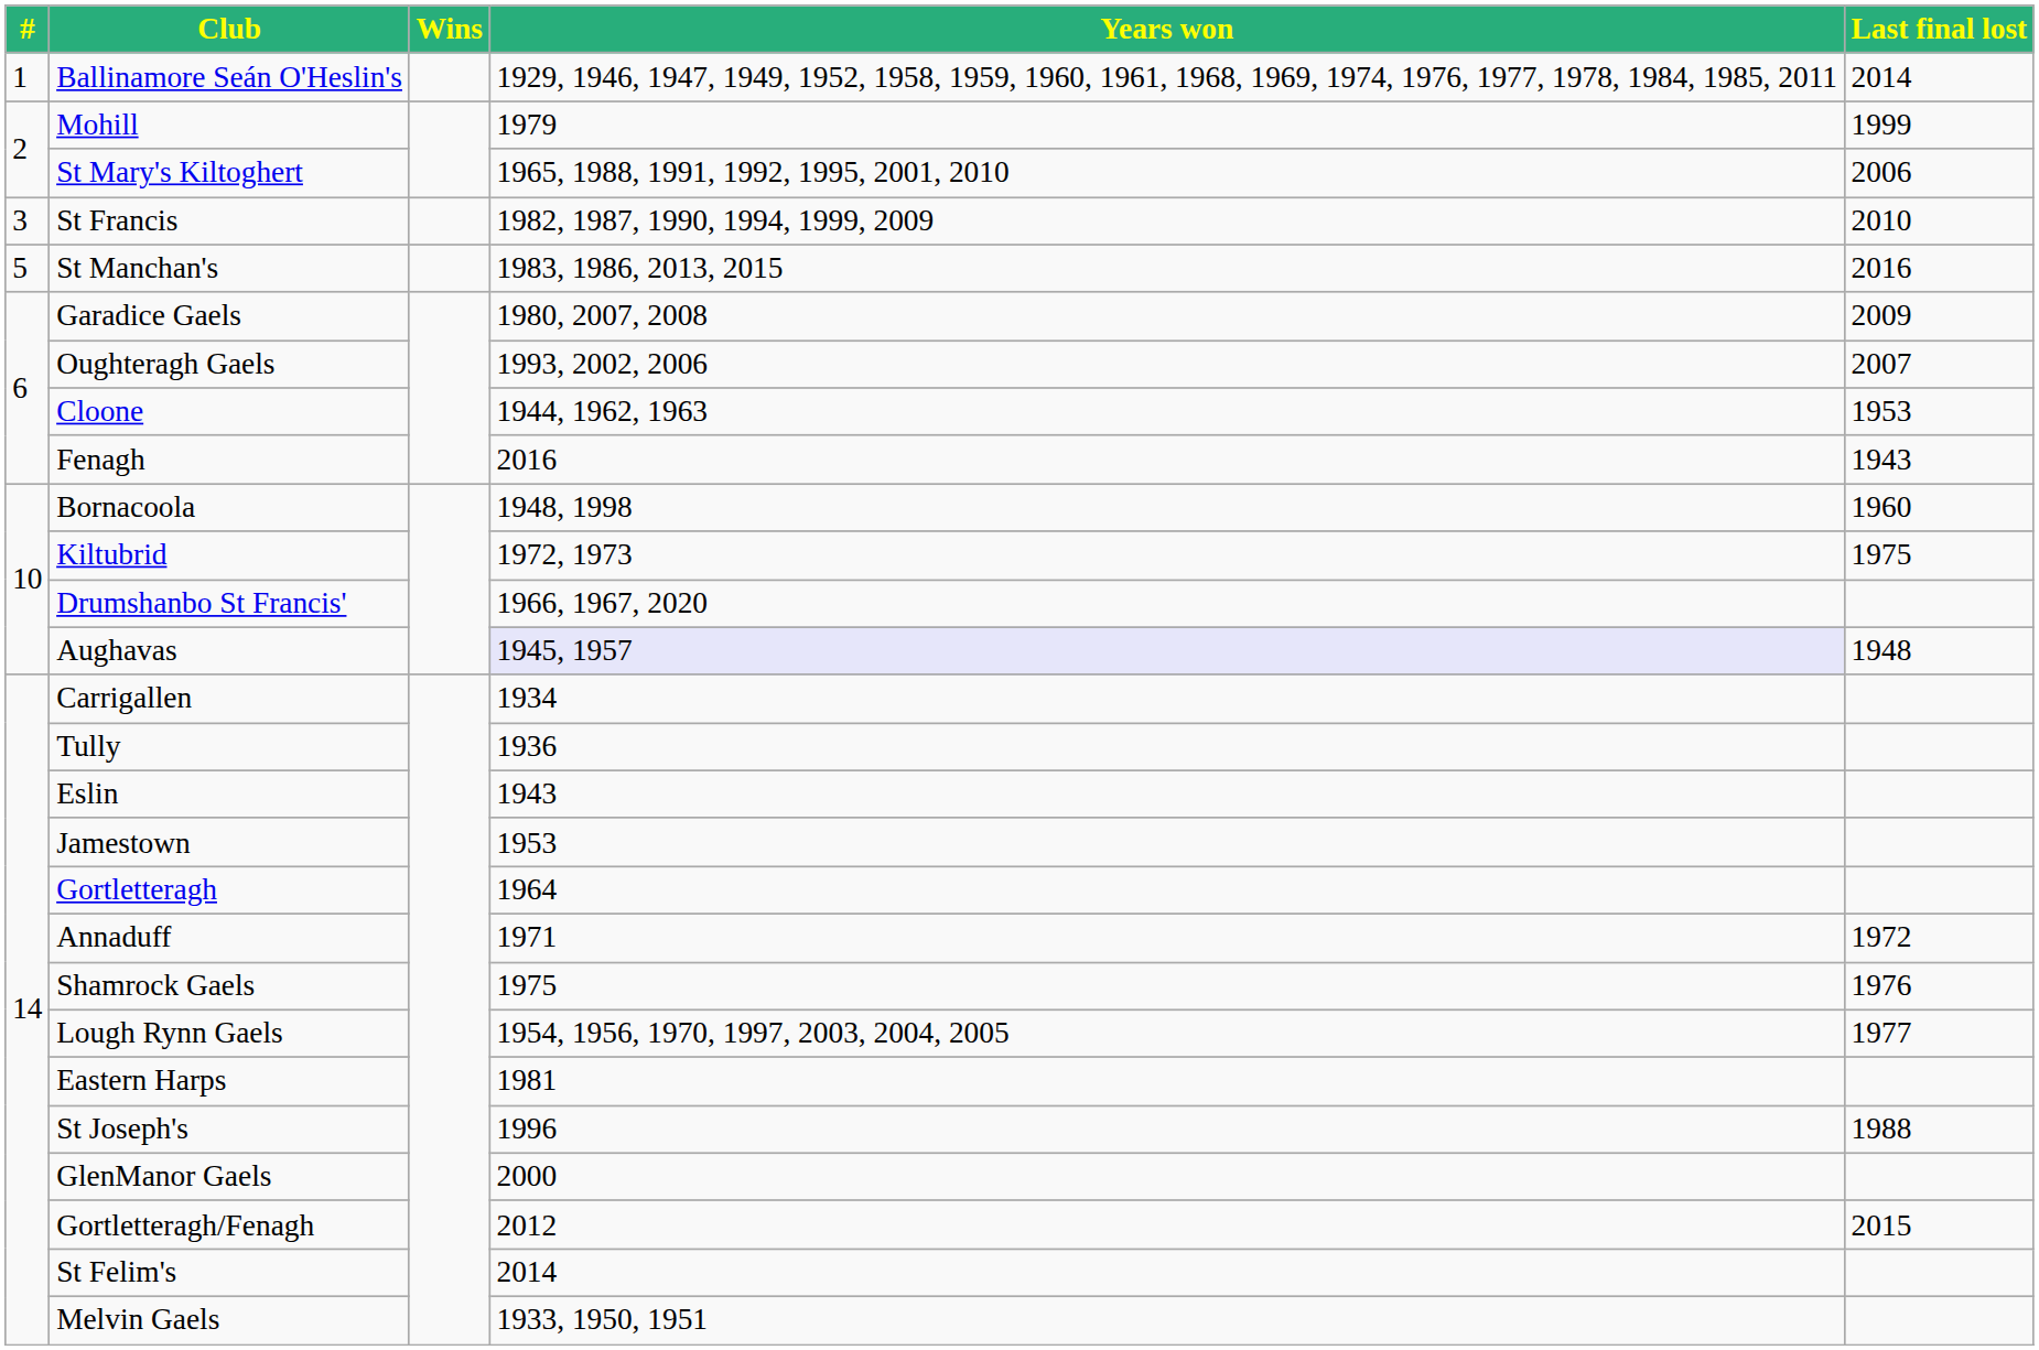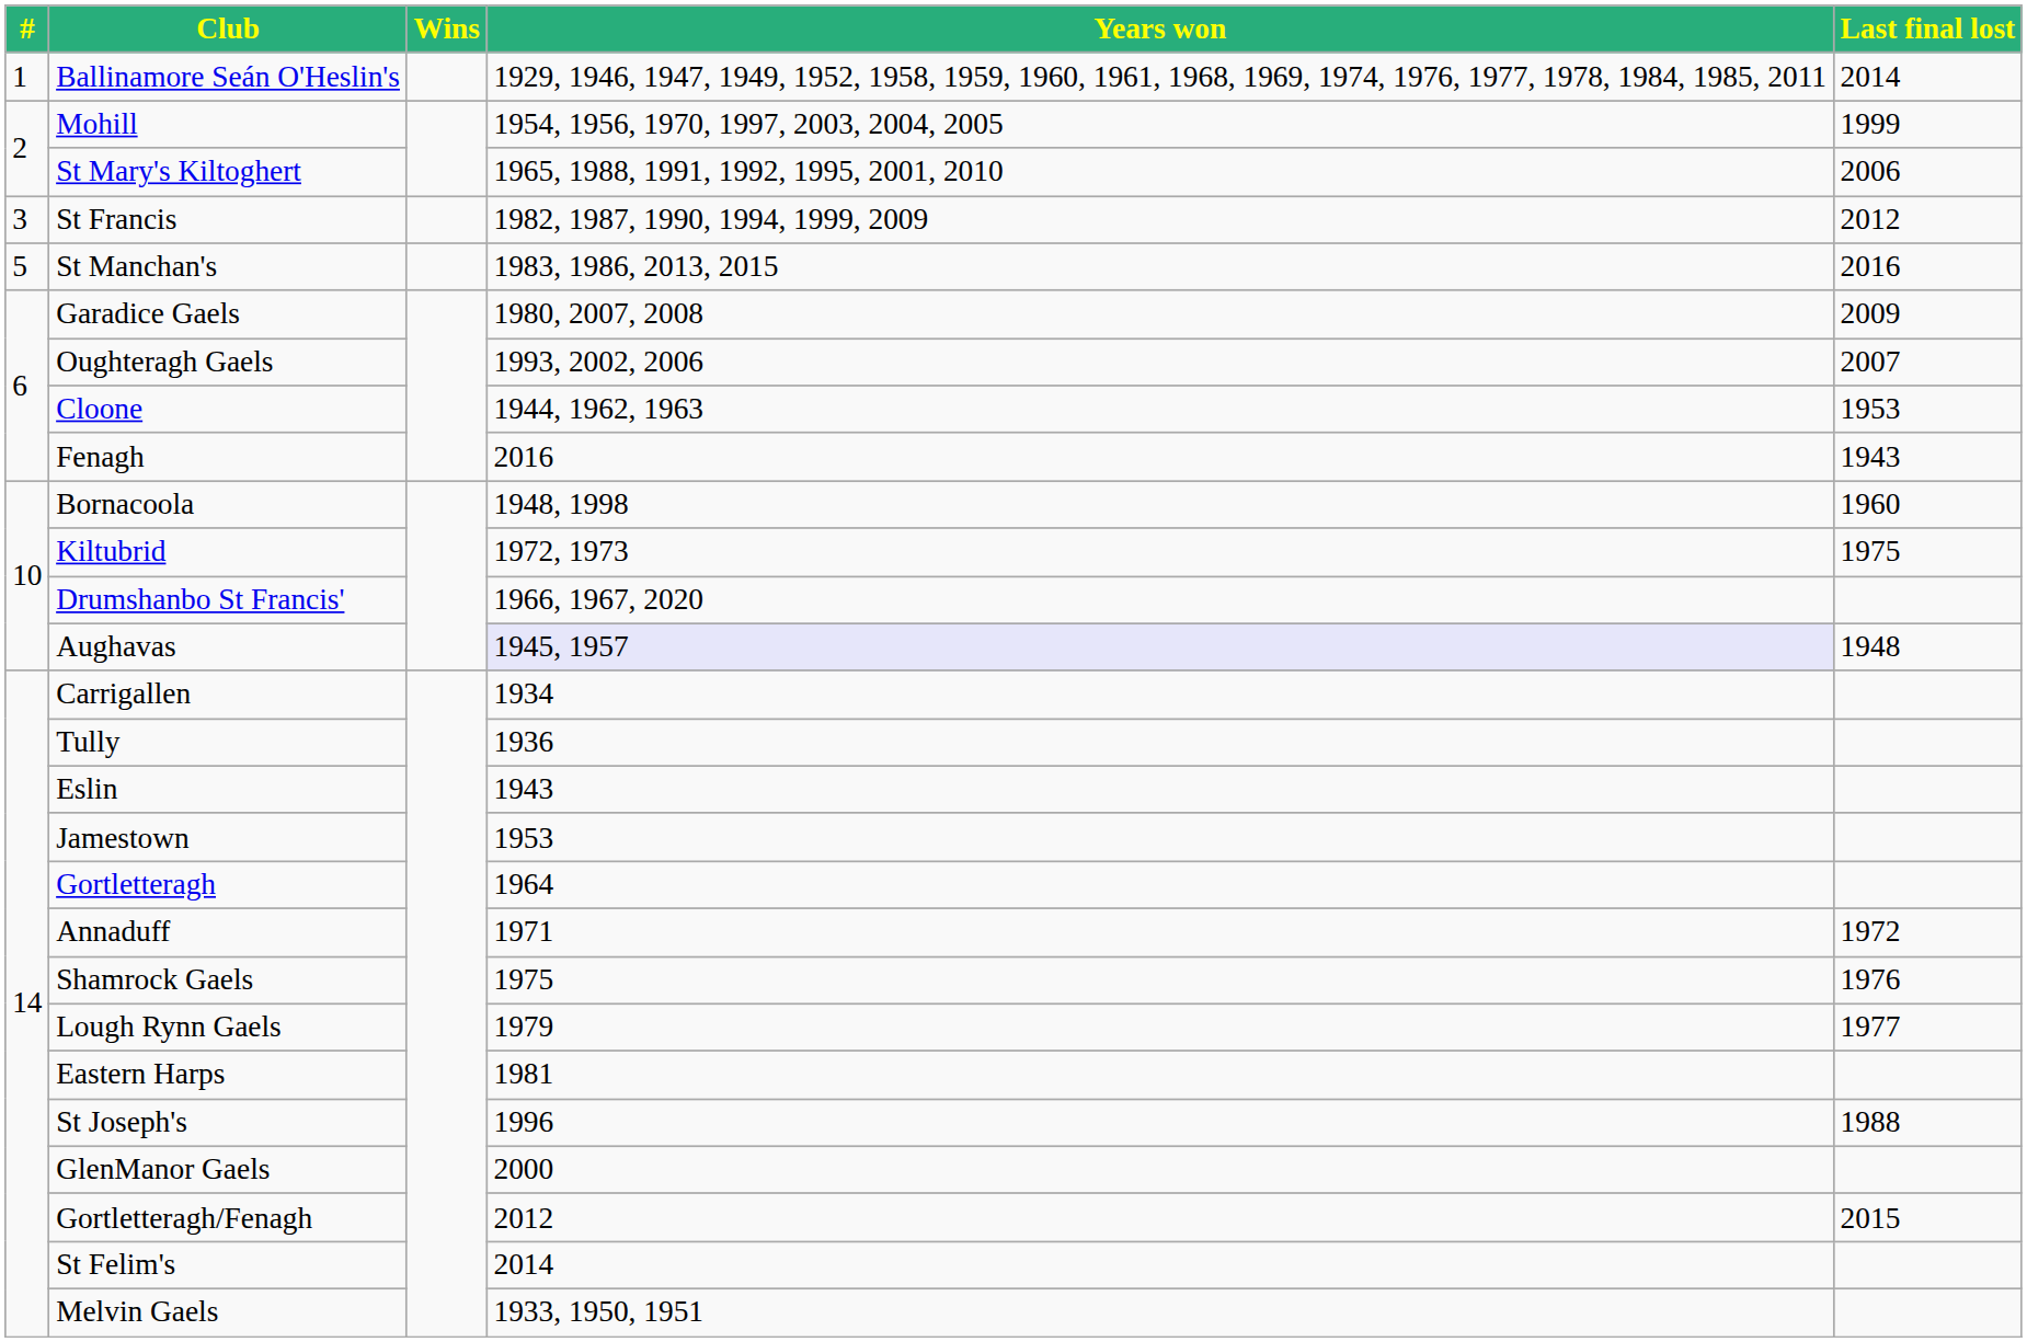Mohill | Years won: 1979 -> 1954, 1956, 1970, 1997, 2003, 2004, 2005
St Francis | Last final lost: 2010 -> 2012
Lough Rynn Gaels | Years won: 1954, 1956, 1970, 1997, 2003, 2004, 2005 -> 1979
